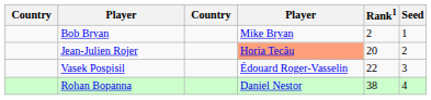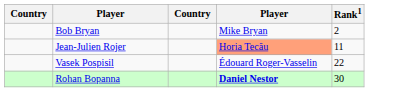- column: Seed | 1 | 2 | 3 | 4
Jean-Julien Rojer | Rank1: 20 -> 11
Rohan Bopanna | column 4: normal -> bold
Rohan Bopanna | Rank1: 38 -> 30
